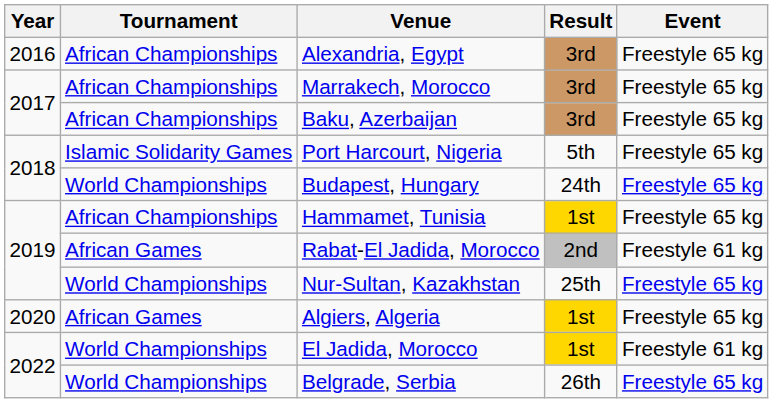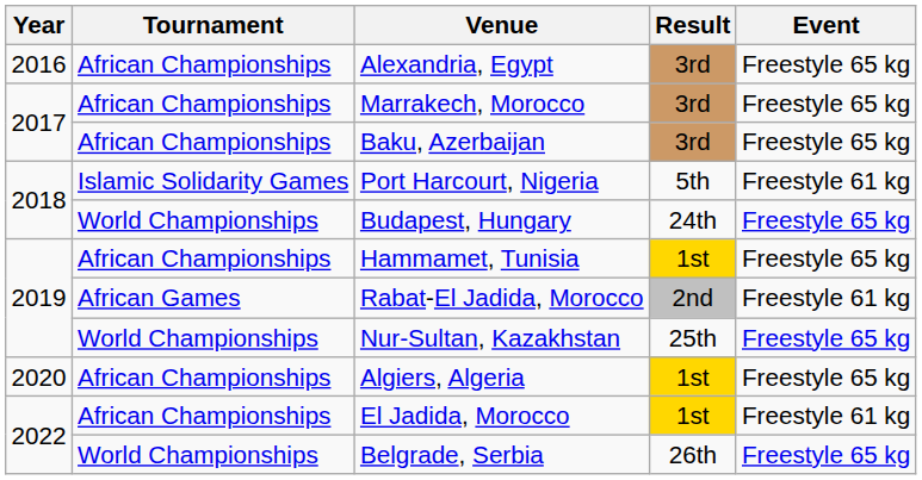Port Harcourt, Nigeria | Event: Freestyle 65 kg -> Freestyle 61 kg
Algiers, Algeria | Tournament: African Games -> African Championships
El Jadida, Morocco | Tournament: World Championships -> African Championships
